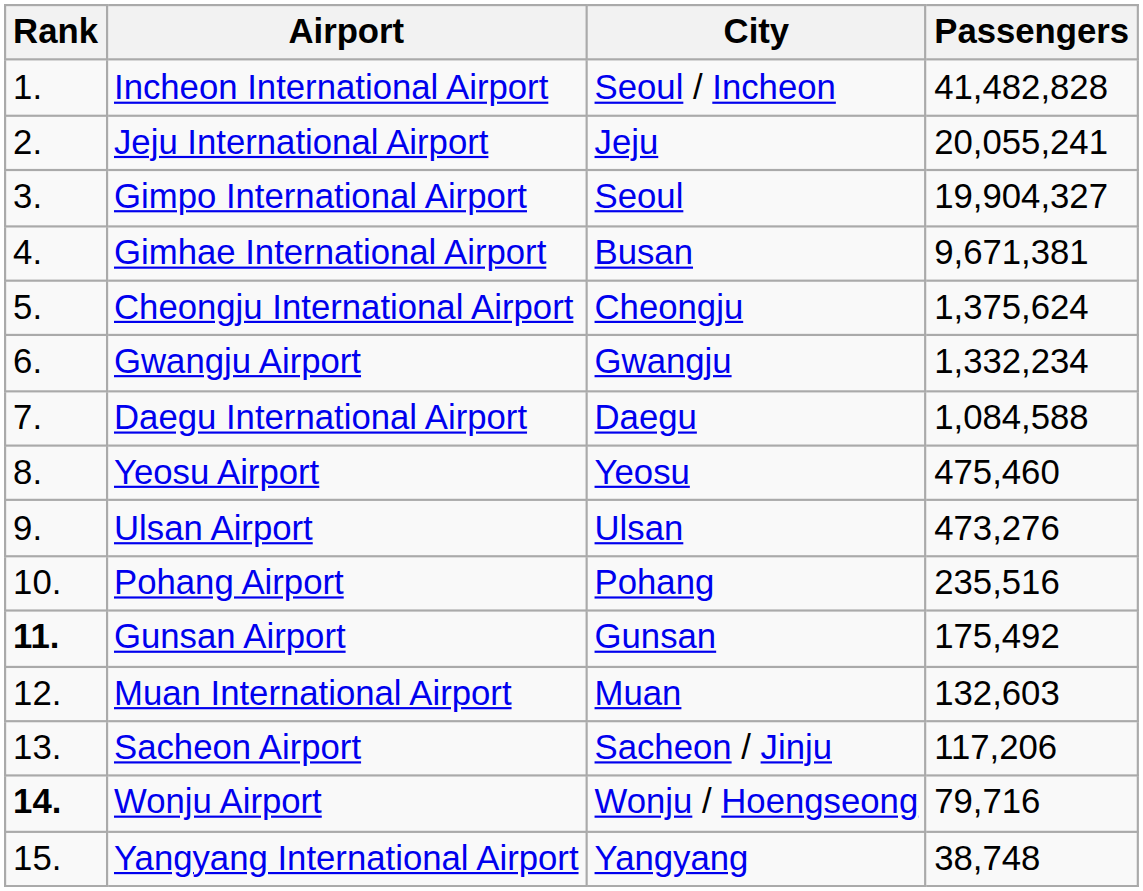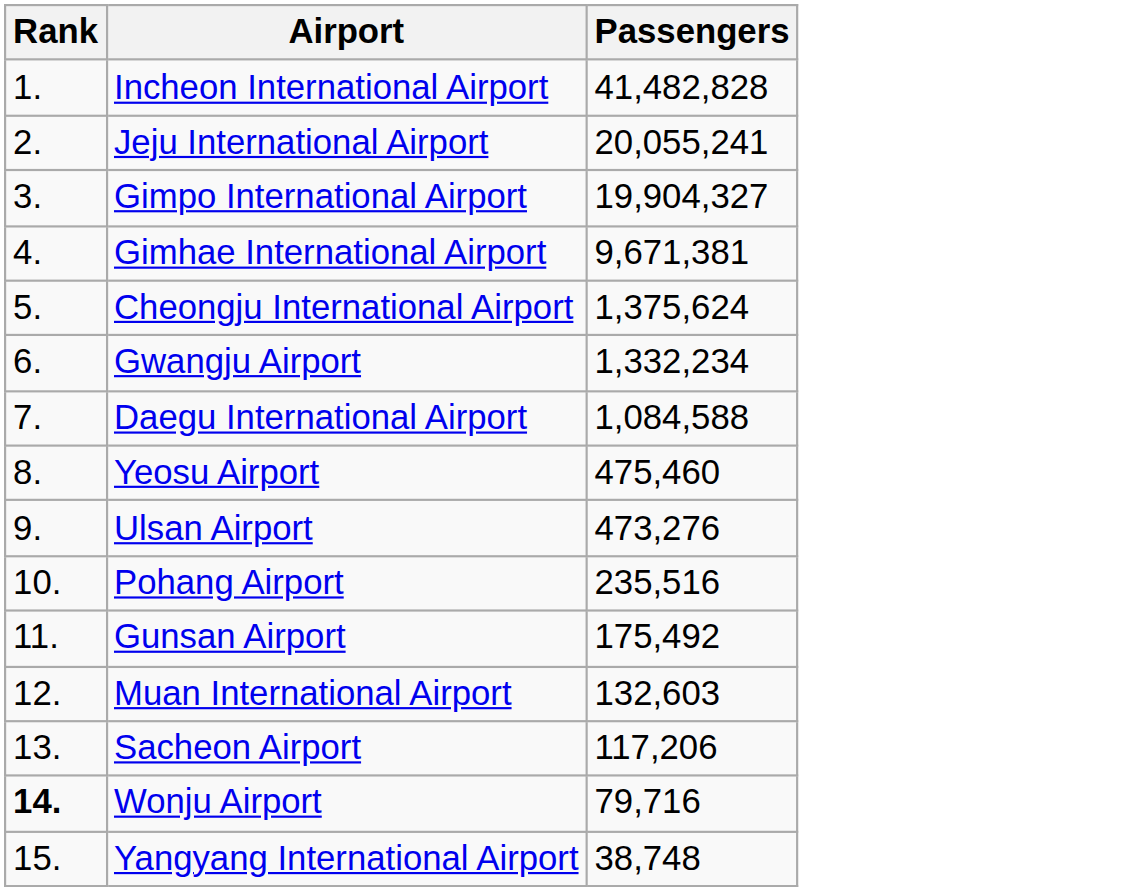- column: City | Seoul / Incheon | Jeju | Seoul | Busan | Cheongju | Gwangju | Daegu | Yeosu | Ulsan | Pohang | Gunsan | Muan | Sacheon / Jinju | Wonju / Hoengseong | Yangyang
Gunsan Airport | Rank: bold -> normal
